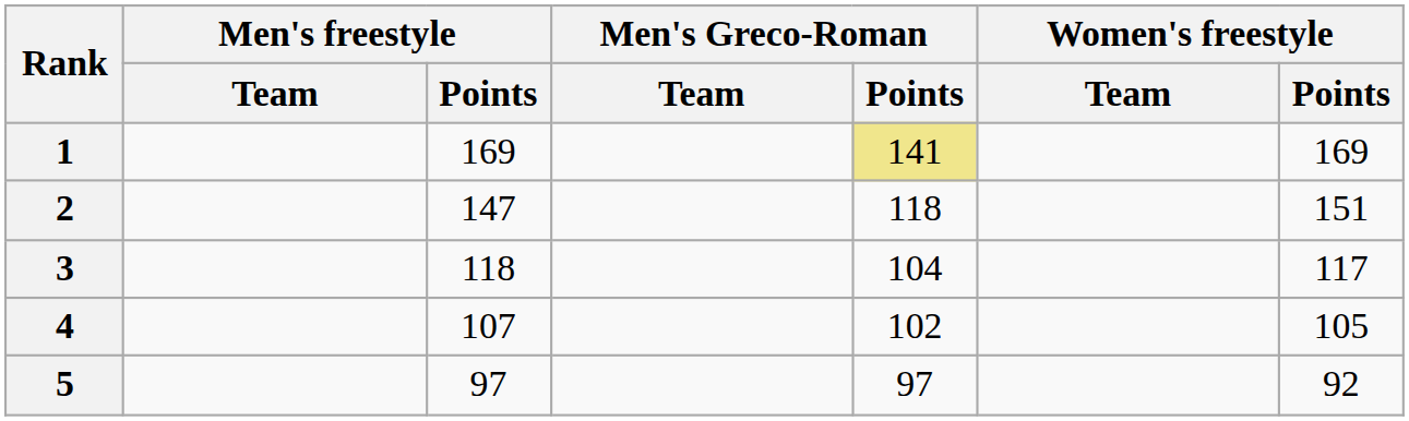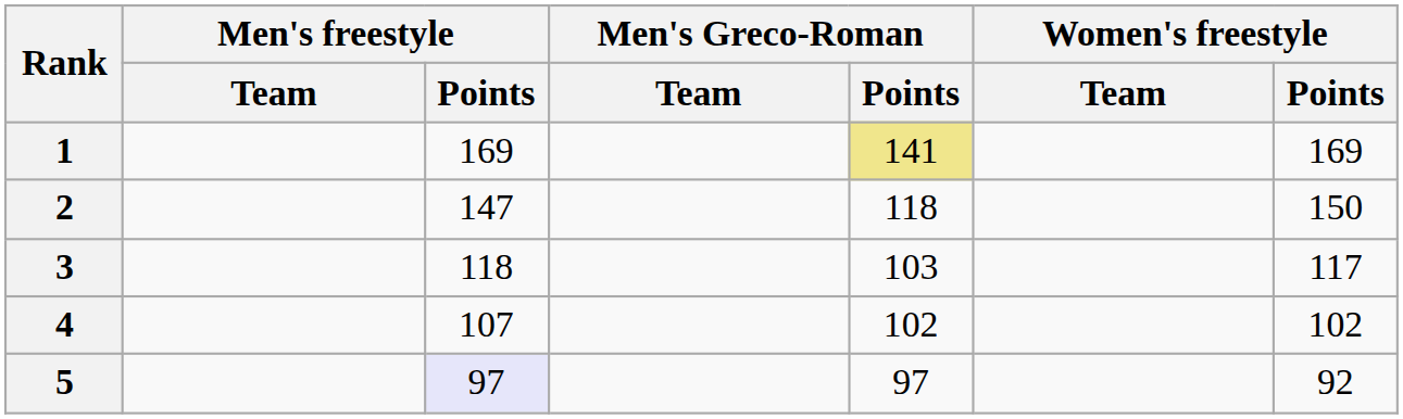2 | Women's freestyle / Points: 151 -> 150
3 | Men's Greco-Roman / Points: 104 -> 103
4 | Women's freestyle / Points: 105 -> 102
5 | Men's freestyle / Points: no background -> lavender background
